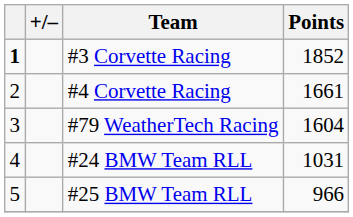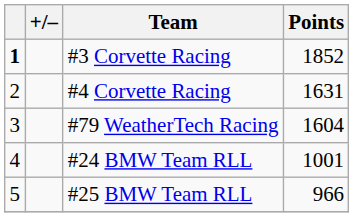#4 Corvette Racing | Points: 1661 -> 1631
#24 BMW Team RLL | Points: 1031 -> 1001
